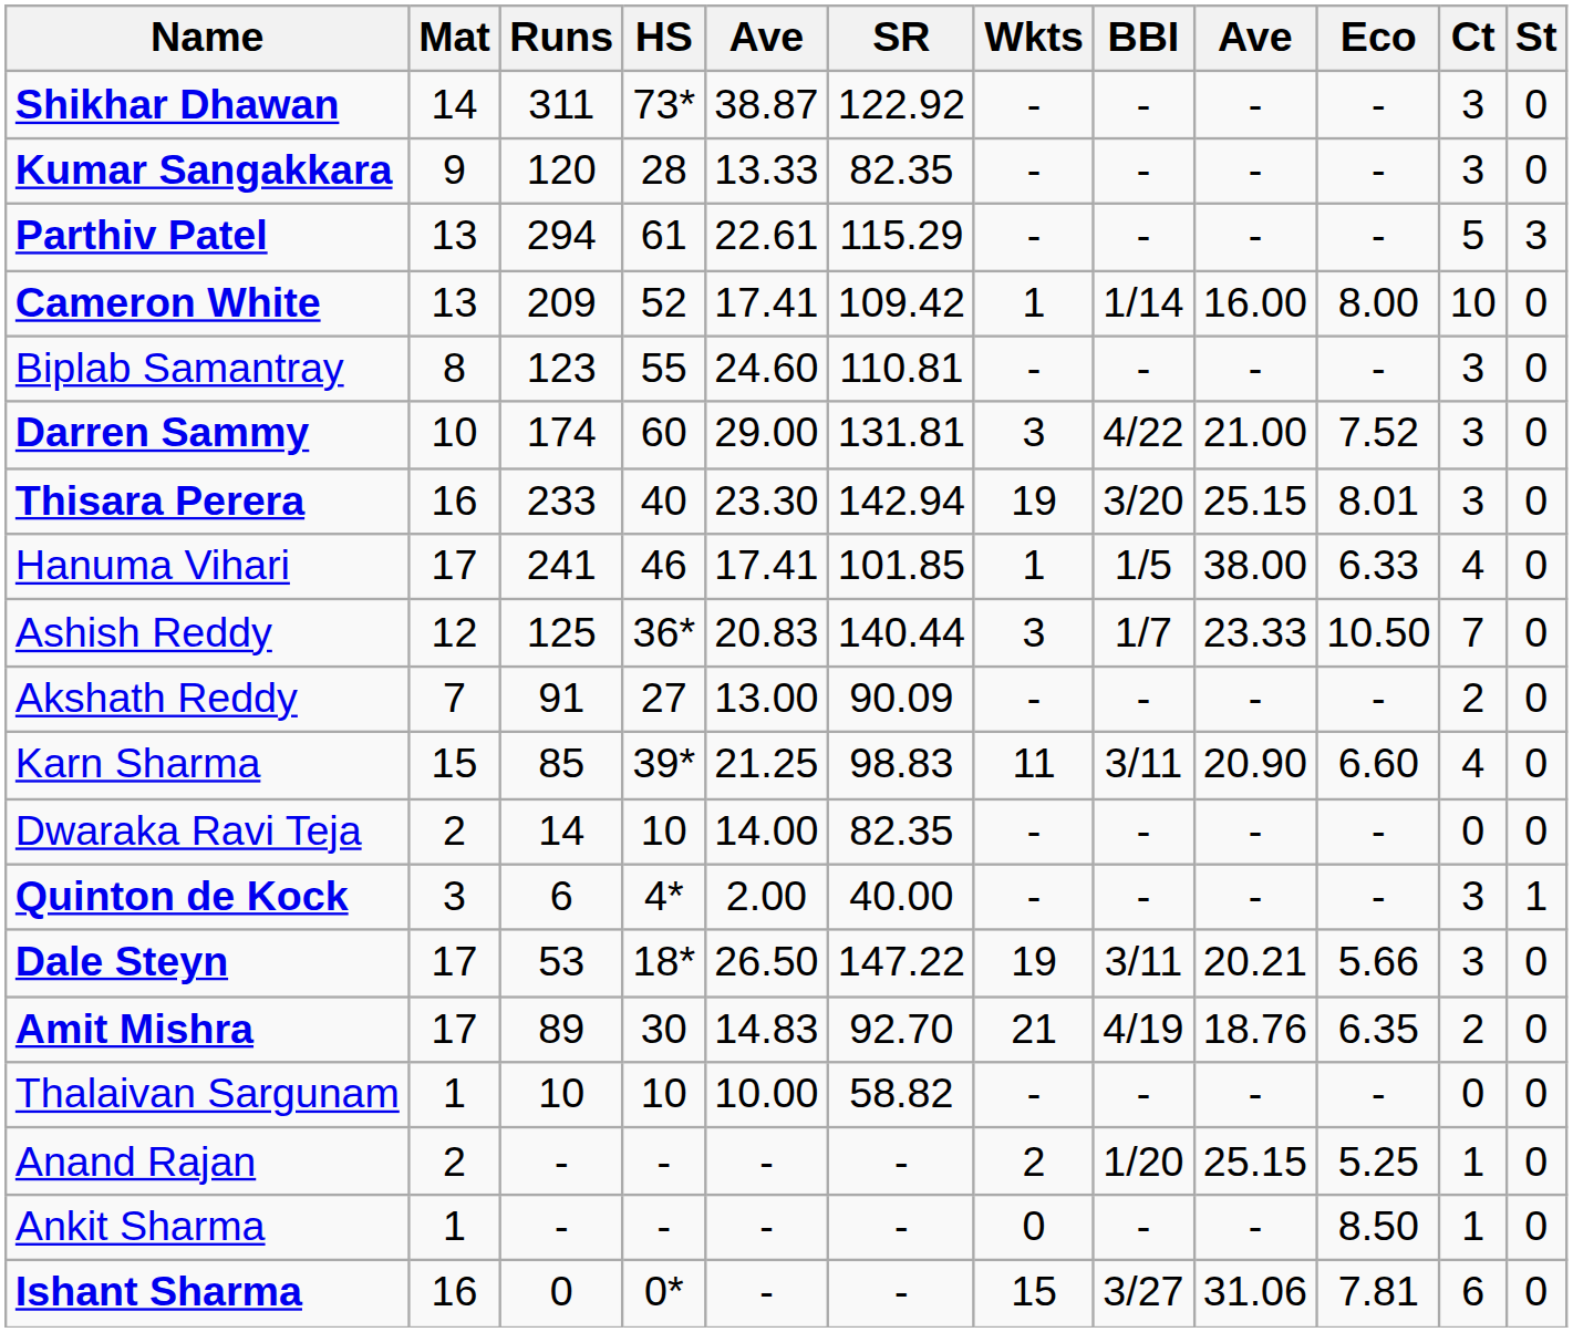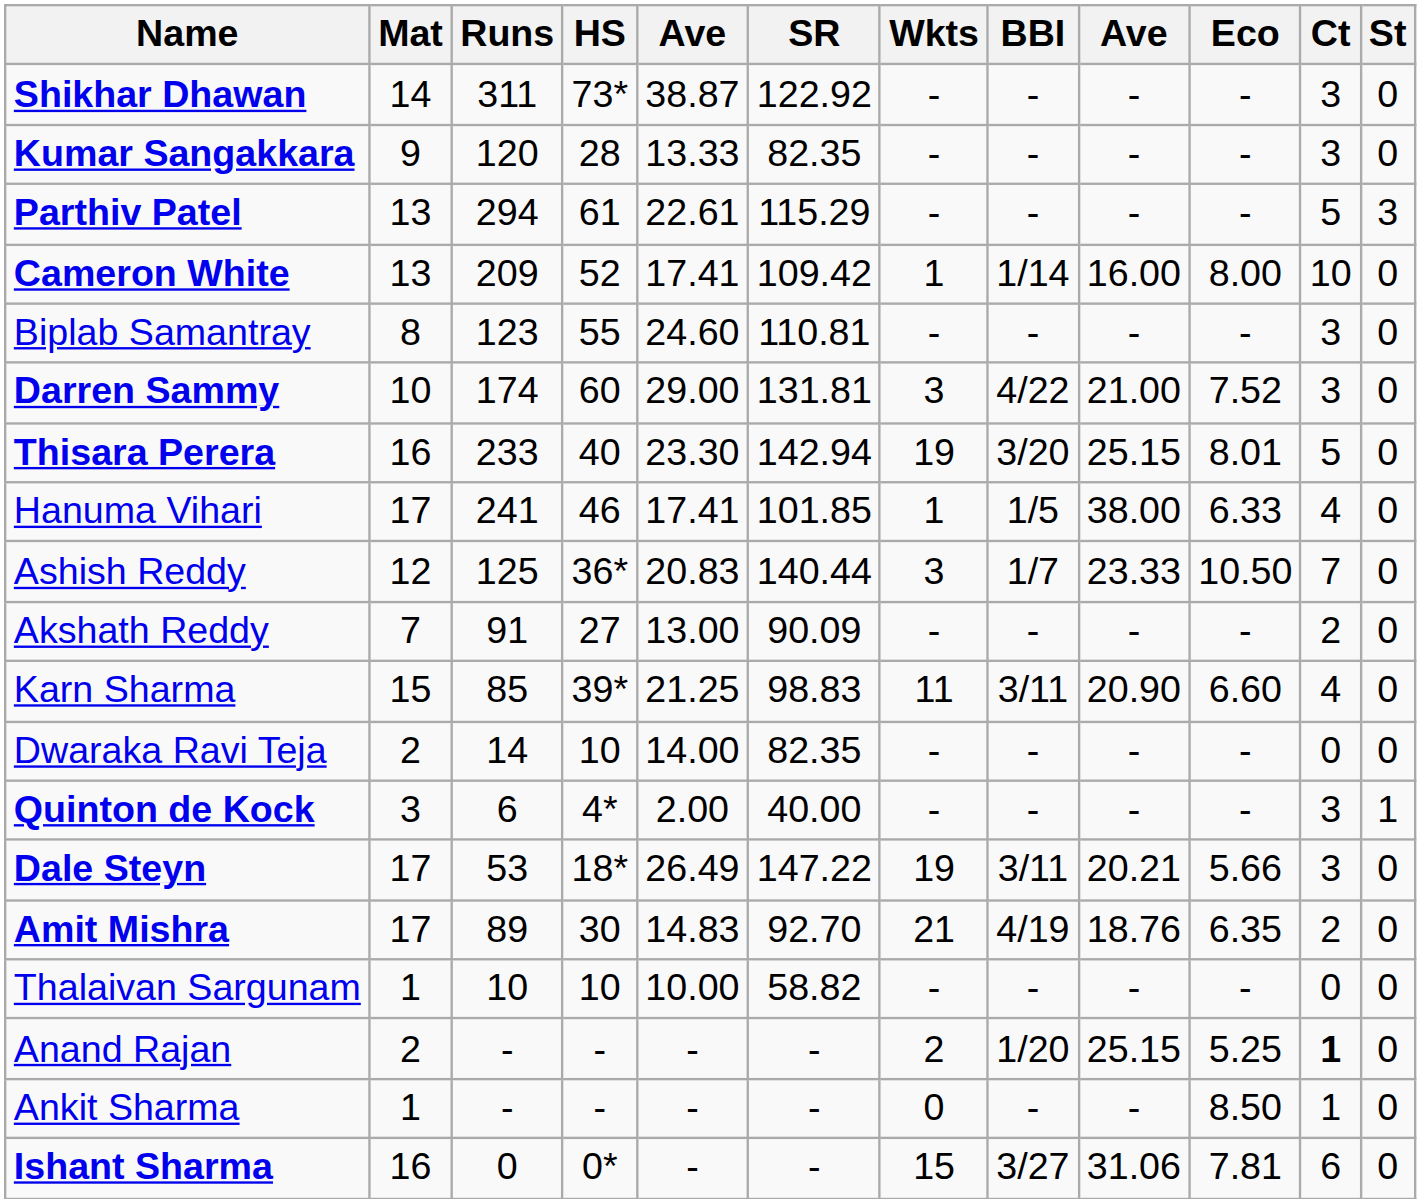Thisara Perera | Ct: 3 -> 5
Dale Steyn | column 5: 26.50 -> 26.49
Anand Rajan | Ct: normal -> bold
